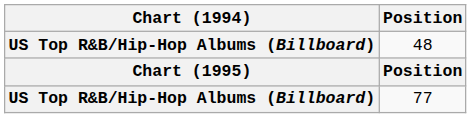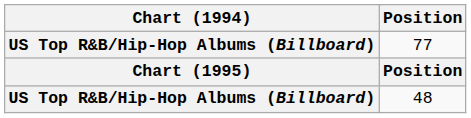rows swapped: 77 <-> 48
